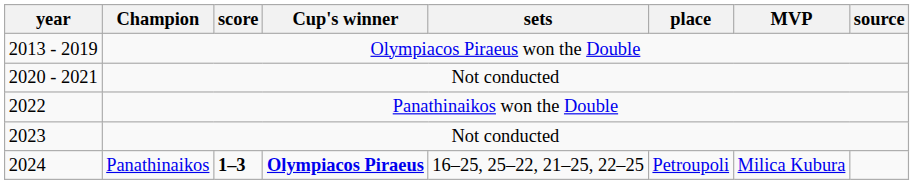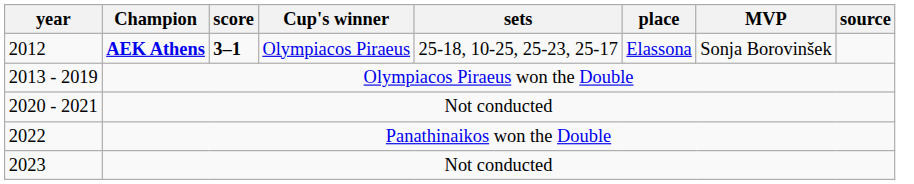+ row: 2012 | AEK Athens | 3–1 | Olympiacos Piraeus | 25-18, 10-25, 25-23, 25-17 | Elassona | Sonja Borovinšek
- row: 2024 | Panathinaikos | 1–3 | Olympiacos Piraeus | 16–25, 25–22, 21–25, 22–25 | Petroupoli | Milica Kubura
